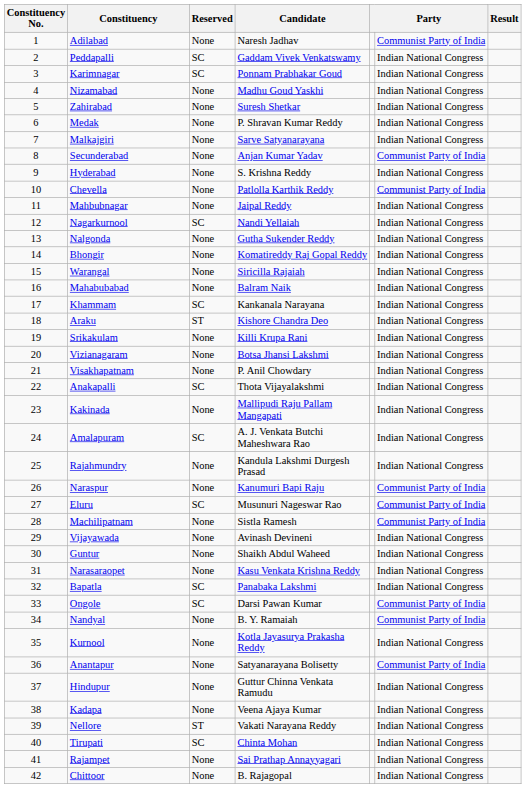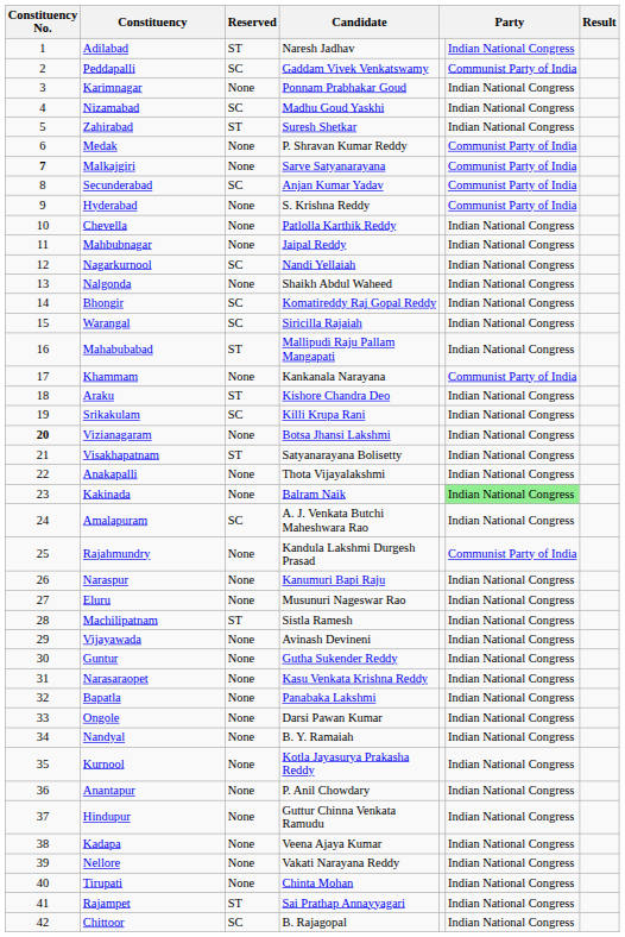Adilabad | Reserved: None -> ST
Adilabad | column 6: Communist Party of India -> Indian National Congress
Peddapalli | column 6: Indian National Congress -> Communist Party of India
Karimnagar | Reserved: SC -> None
Nizamabad | Reserved: None -> SC
Zahirabad | Reserved: None -> ST
Medak | column 6: Indian National Congress -> Communist Party of India
Malkajgiri | Constituency No.: normal -> bold
Malkajgiri | column 6: Indian National Congress -> Communist Party of India
Secunderabad | Reserved: None -> SC
Hyderabad | column 6: Indian National Congress -> Communist Party of India
Chevella | column 6: Communist Party of India -> Indian National Congress
Nalgonda | Candidate: Gutha Sukender Reddy -> Shaikh Abdul Waheed
Bhongir | Reserved: None -> SC
Warangal | Reserved: None -> SC
Mahabubabad | Reserved: None -> ST
Mahabubabad | Candidate: Balram Naik -> Mallipudi Raju Pallam Mangapati
Khammam | Reserved: SC -> None
Khammam | column 6: Indian National Congress -> Communist Party of India
Srikakulam | Reserved: None -> SC
Vizianagaram | Constituency No.: normal -> bold
Visakhapatnam | Reserved: None -> ST
Visakhapatnam | Candidate: P. Anil Chowdary -> Satyanarayana Bolisetty
Anakapalli | Reserved: SC -> None
Kakinada | Candidate: Mallipudi Raju Pallam Mangapati -> Balram Naik
Kakinada | column 6: no background -> lightgreen background
Rajahmundry | column 6: Indian National Congress -> Communist Party of India
Naraspur | column 6: Communist Party of India -> Indian National Congress
Eluru | Reserved: SC -> None
Eluru | column 6: Communist Party of India -> Indian National Congress
Machilipatnam | Reserved: None -> ST
Machilipatnam | column 6: Communist Party of India -> Indian National Congress
Guntur | Candidate: Shaikh Abdul Waheed -> Gutha Sukender Reddy
Bapatla | Reserved: SC -> None
Ongole | Reserved: SC -> None
Ongole | column 6: Communist Party of India -> Indian National Congress
Nandyal | column 6: Communist Party of India -> Indian National Congress
Anantapur | Candidate: Satyanarayana Bolisetty -> P. Anil Chowdary
Anantapur | column 6: Communist Party of India -> Indian National Congress
Nellore | Reserved: ST -> None
Tirupati | Reserved: SC -> None
Rajampet | Reserved: None -> ST
Chittoor | Reserved: None -> SC
